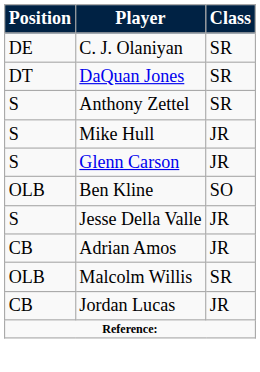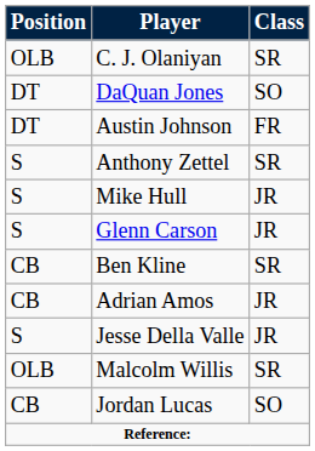C. J. Olaniyan | Position: DE -> OLB
DaQuan Jones | Class: SR -> SO
+ row: DT | Austin Johnson | FR
Ben Kline | Position: OLB -> CB
Ben Kline | Class: SO -> SR
rows swapped: Adrian Amos <-> Jesse Della Valle
Jordan Lucas | Class: JR -> SO
